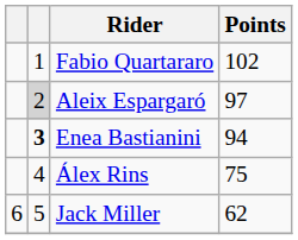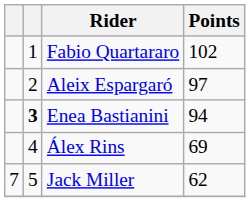Aleix Espargaró | column 2: lightgrey background -> no background
Álex Rins | Points: 75 -> 69
Jack Miller | column 1: 6 -> 7
